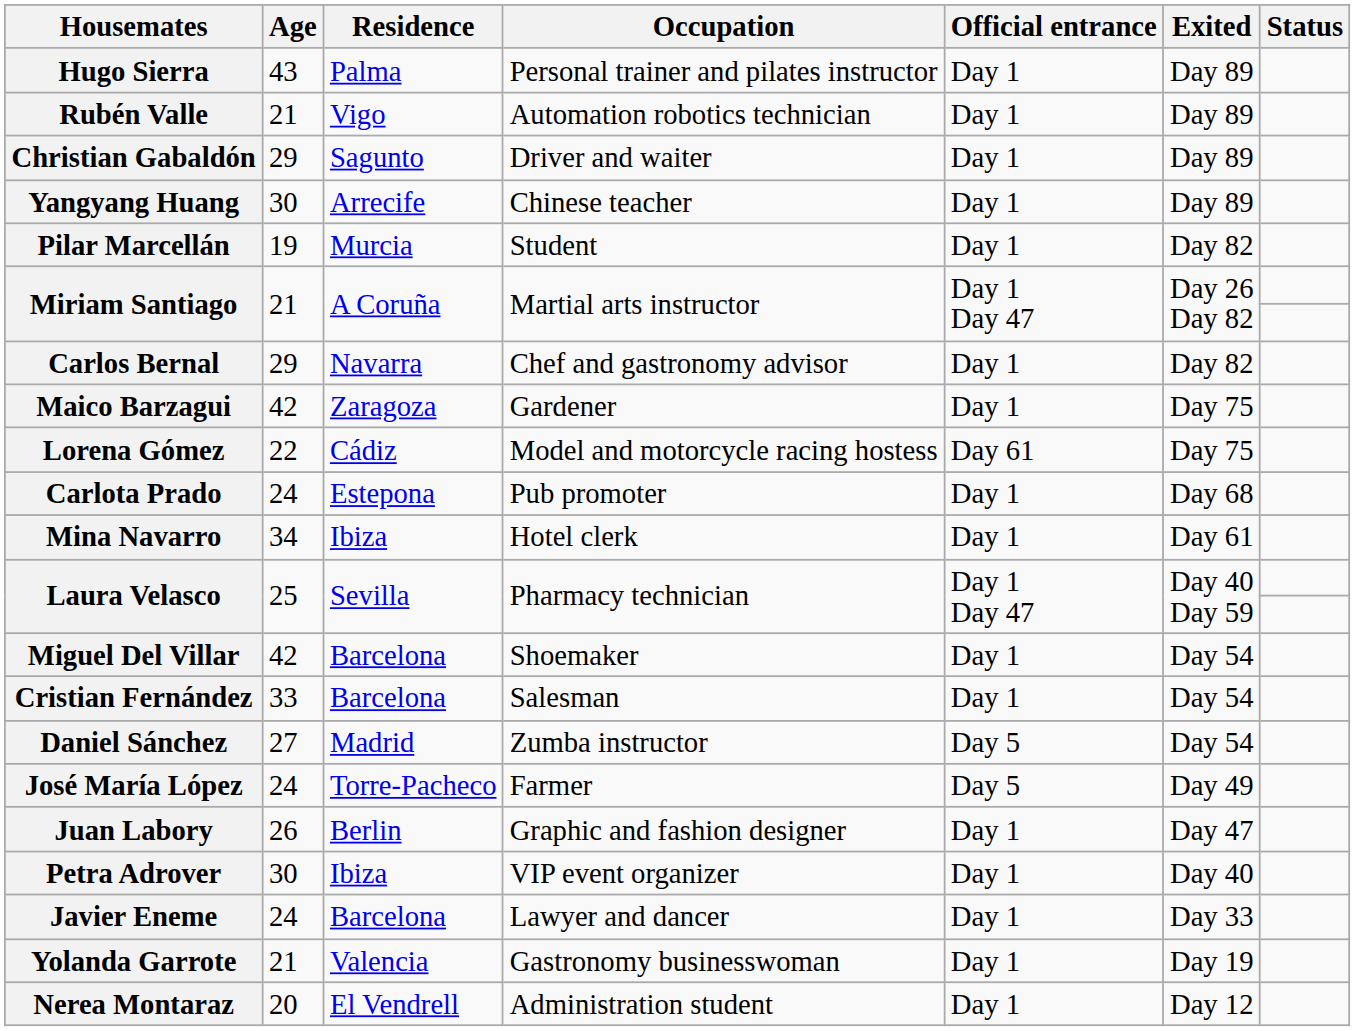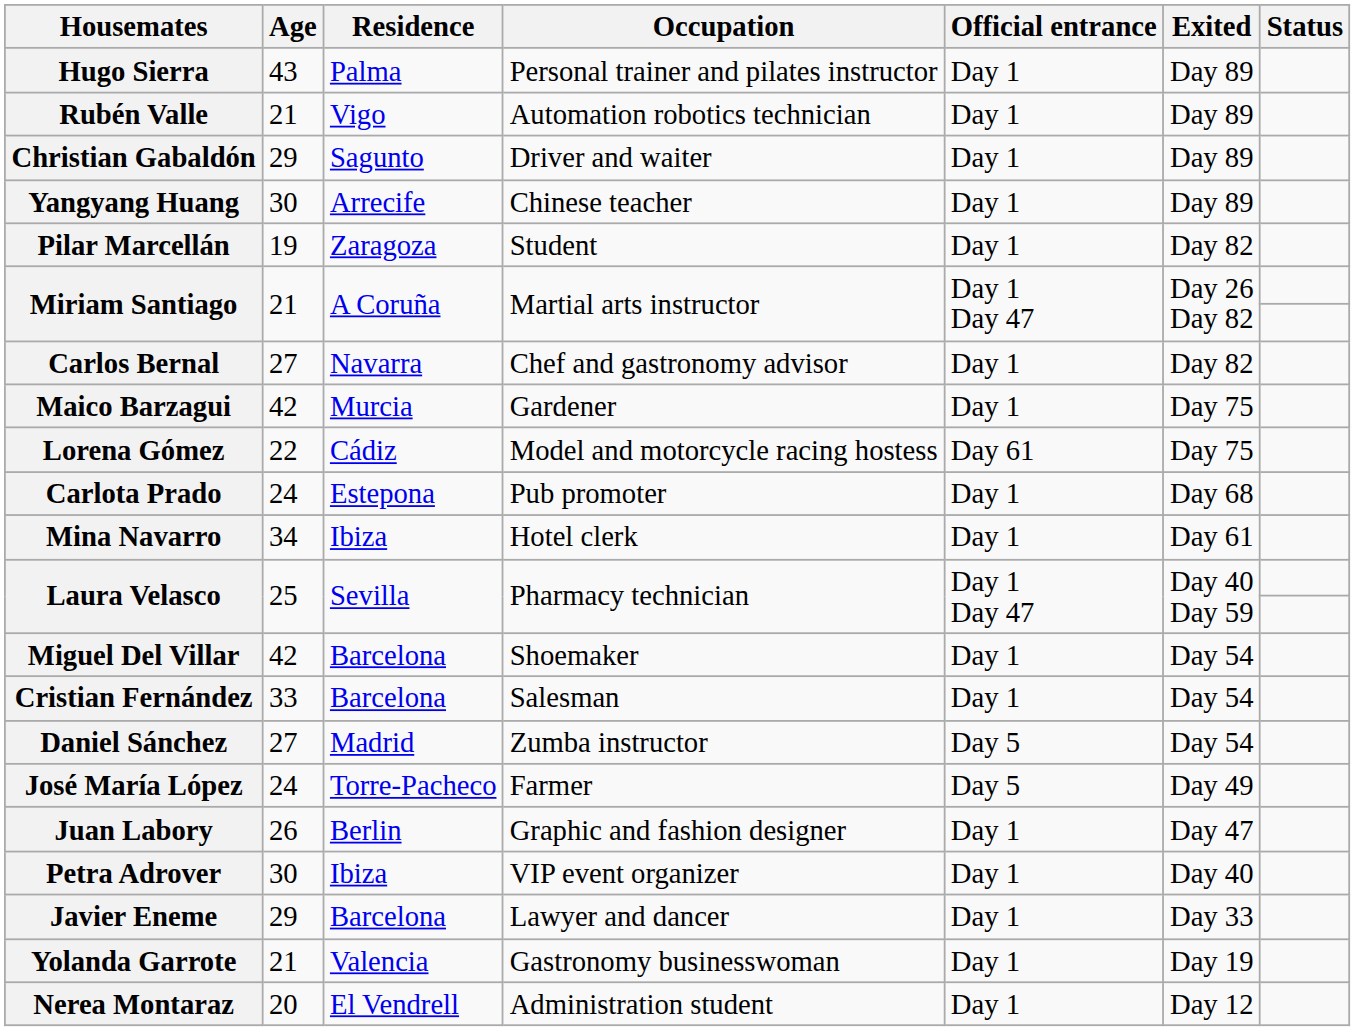Pilar Marcellán | Residence: Murcia -> Zaragoza
Carlos Bernal | Age: 29 -> 27
Maico Barzagui | Residence: Zaragoza -> Murcia
Javier Eneme | Age: 24 -> 29
